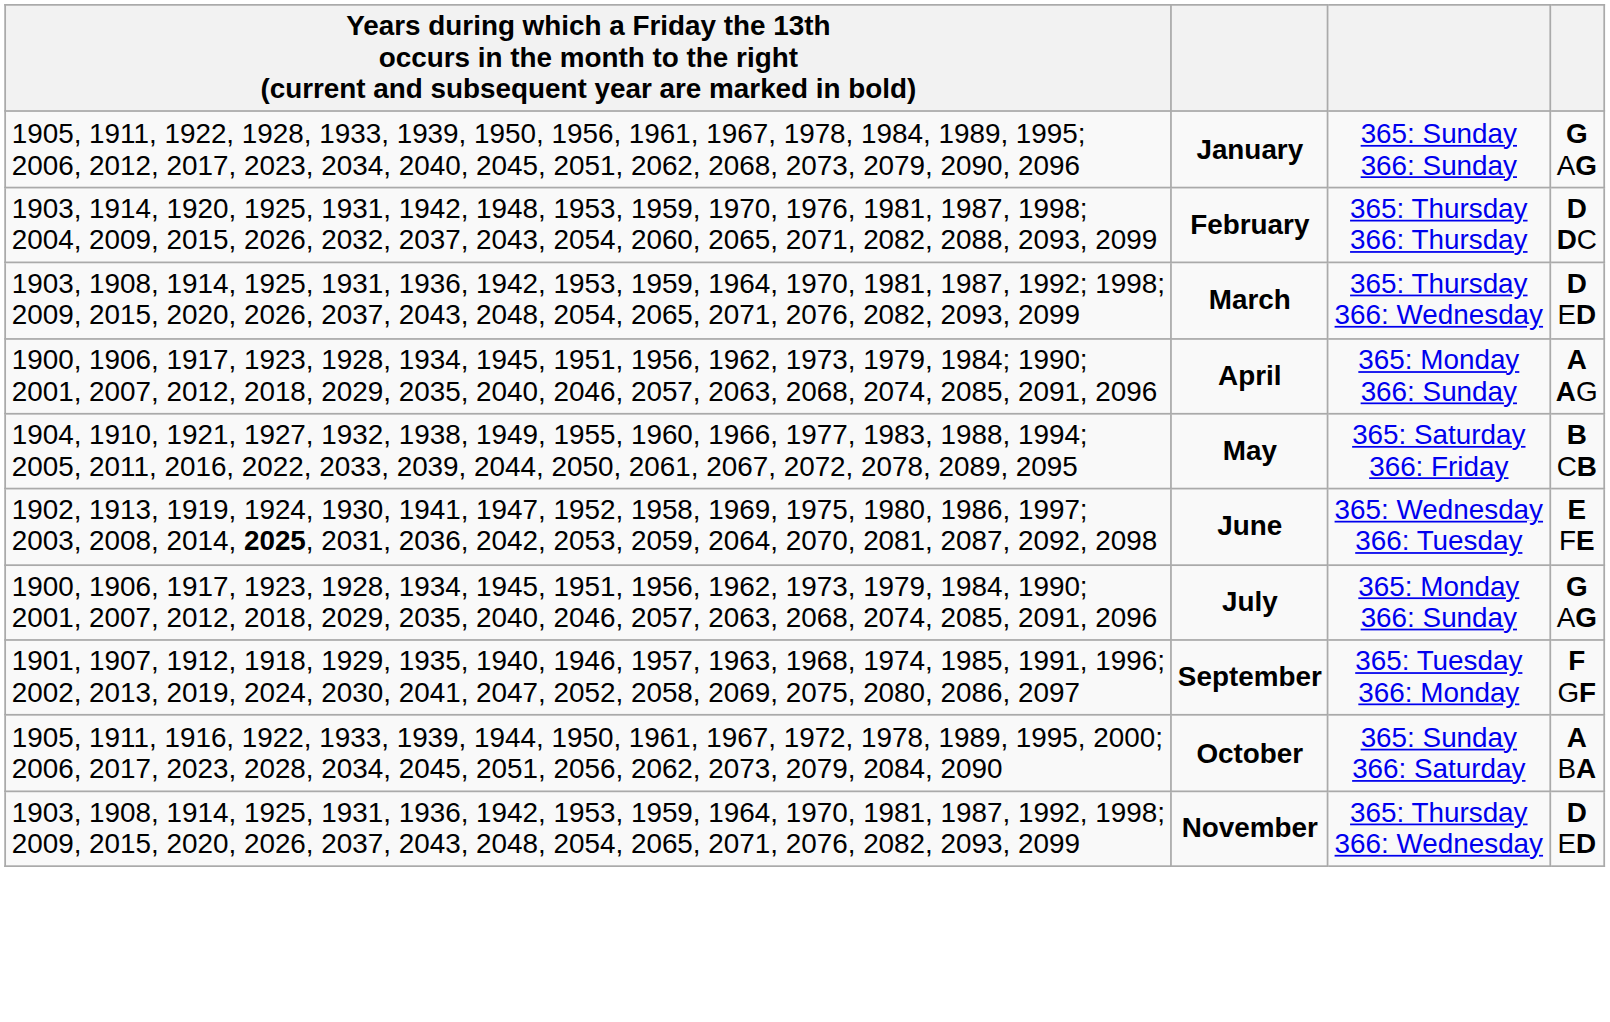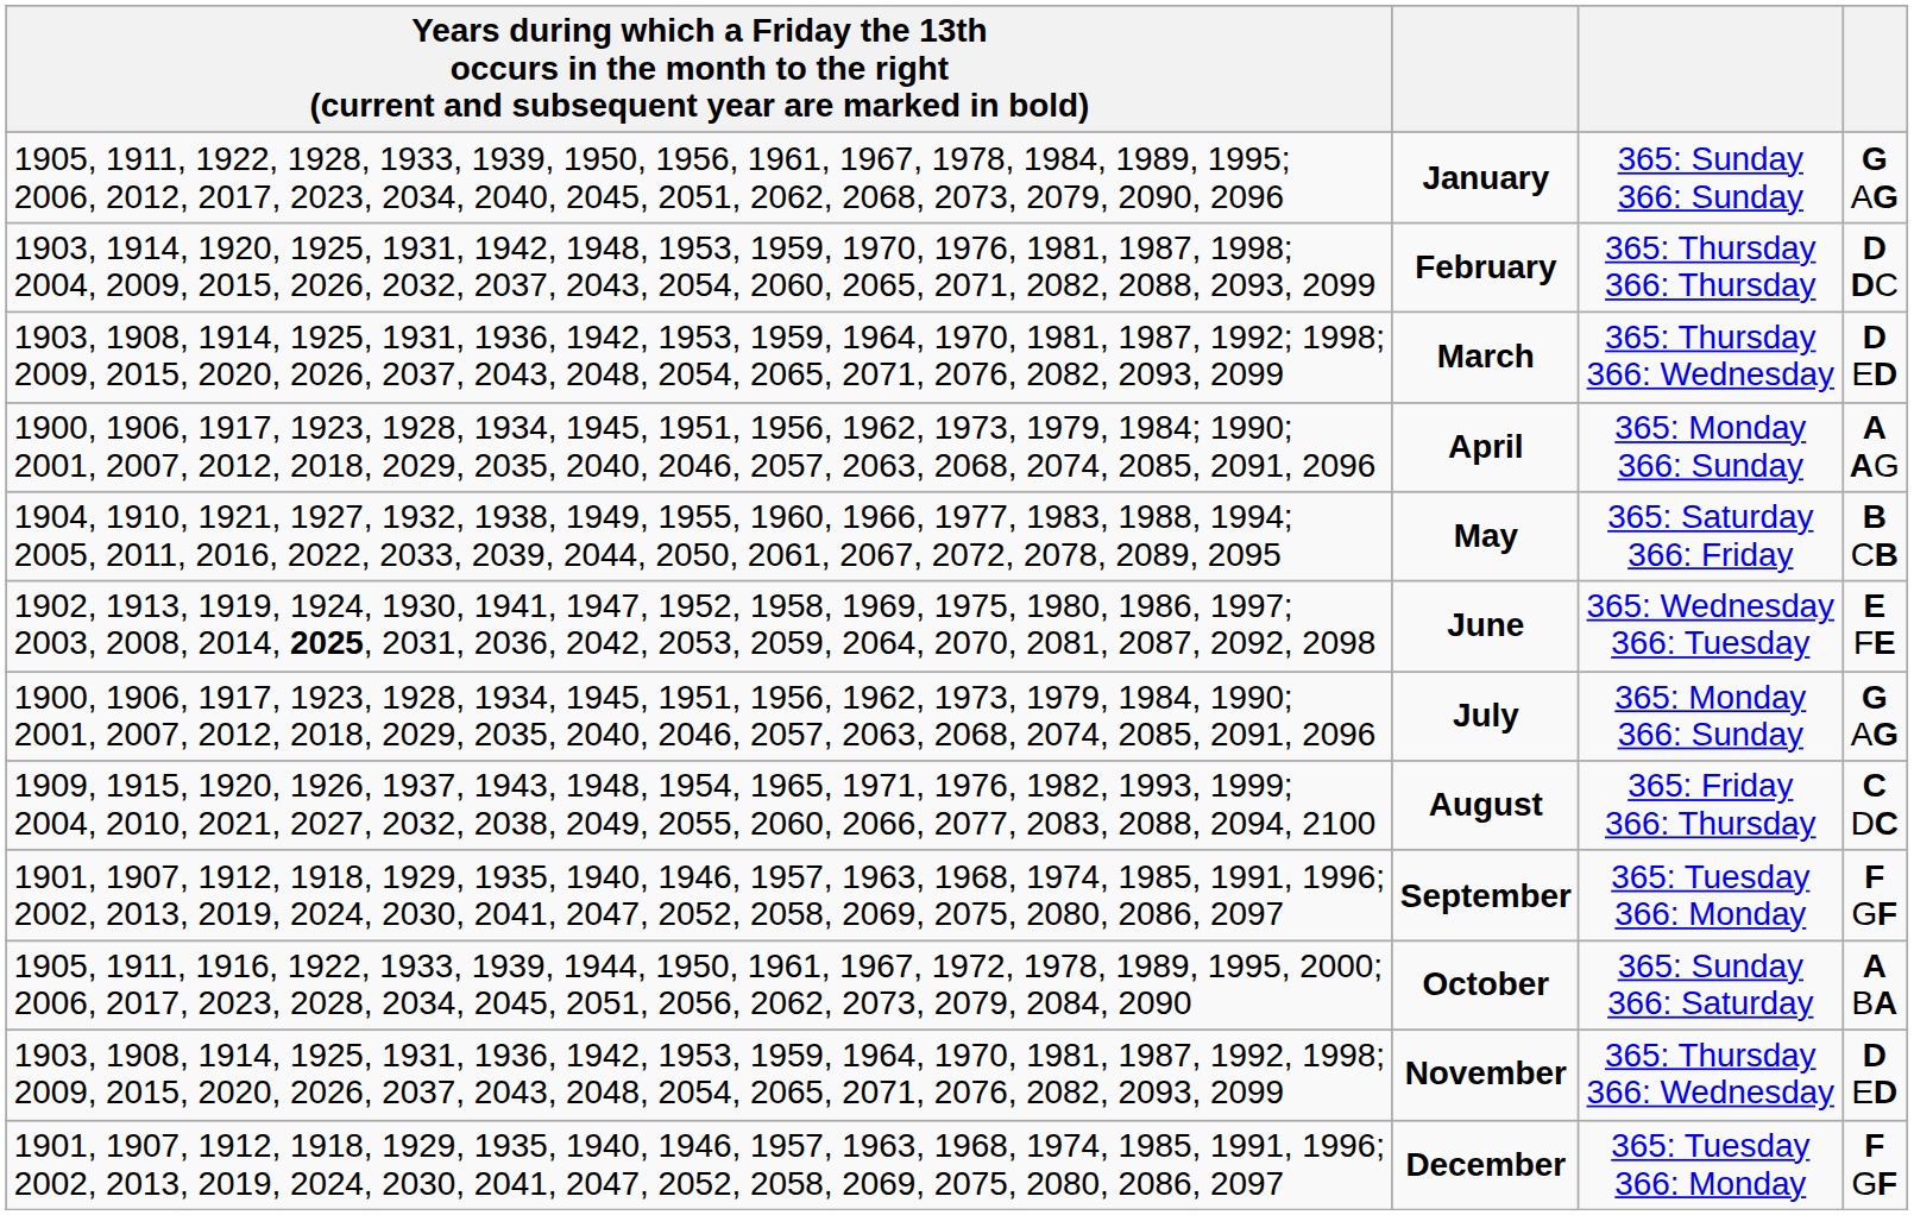+ row: 1909, 1915, 1920, 1926, 1937, 1943, 1948, 1954, 1965, 1971, 1976, 1982, 1993, 1999; 2004, 2010, 2021, 2027, 2032, 2038, 2049, 2055, 2060, 2066, 2077, 2083, 2088, 2094, 2100 | August | 365: Friday 366: Thursday | C DC
+ row: 1901, 1907, 1912, 1918, 1929, 1935, 1940, 1946, 1957, 1963, 1968, 1974, 1985, 1991, 1996; 2002, 2013, 2019, 2024, 2030, 2041, 2047, 2052, 2058, 2069, 2075, 2080, 2086, 2097 | December | 365: Tuesday 366: Monday | F GF
